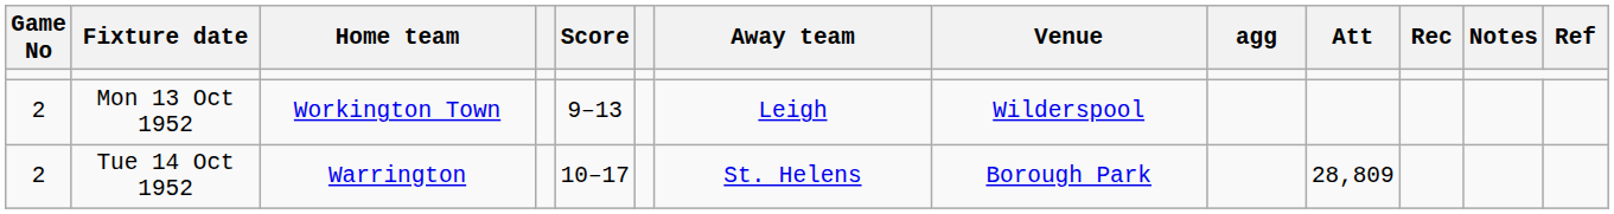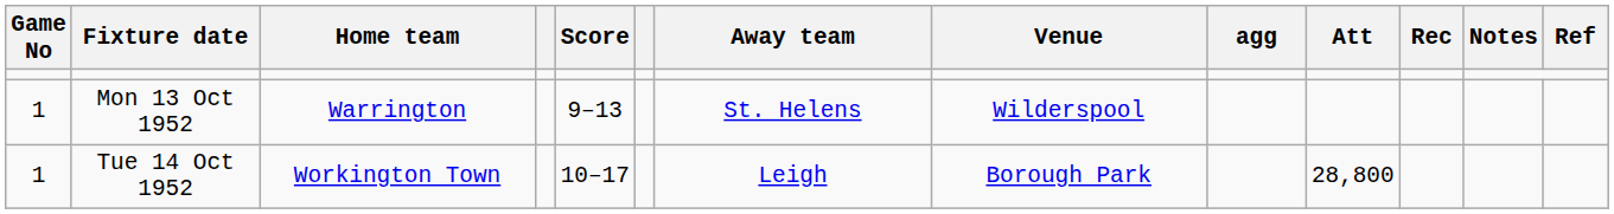Mon 13 Oct 1952 | Game No: 2 -> 1
Mon 13 Oct 1952 | Home team: Workington Town -> Warrington
Mon 13 Oct 1952 | Away team: Leigh -> St. Helens
Tue 14 Oct 1952 | Game No: 2 -> 1
Tue 14 Oct 1952 | Home team: Warrington -> Workington Town
Tue 14 Oct 1952 | Away team: St. Helens -> Leigh
Tue 14 Oct 1952 | Att: 28,809 -> 28,800
